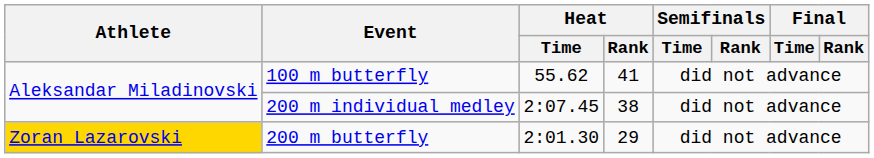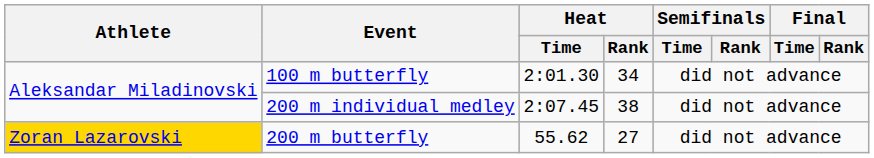100 m butterfly | Heat / Time: 55.62 -> 2:01.30
100 m butterfly | Heat / Rank: 41 -> 34
200 m butterfly | Heat / Time: 2:01.30 -> 55.62
200 m butterfly | Heat / Rank: 29 -> 27
